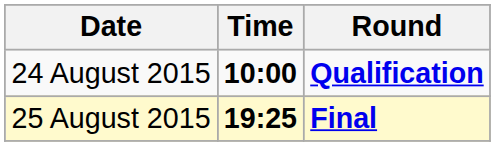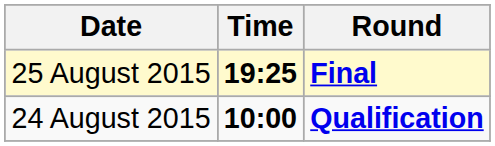rows swapped: 24 August 2015 <-> 25 August 2015
